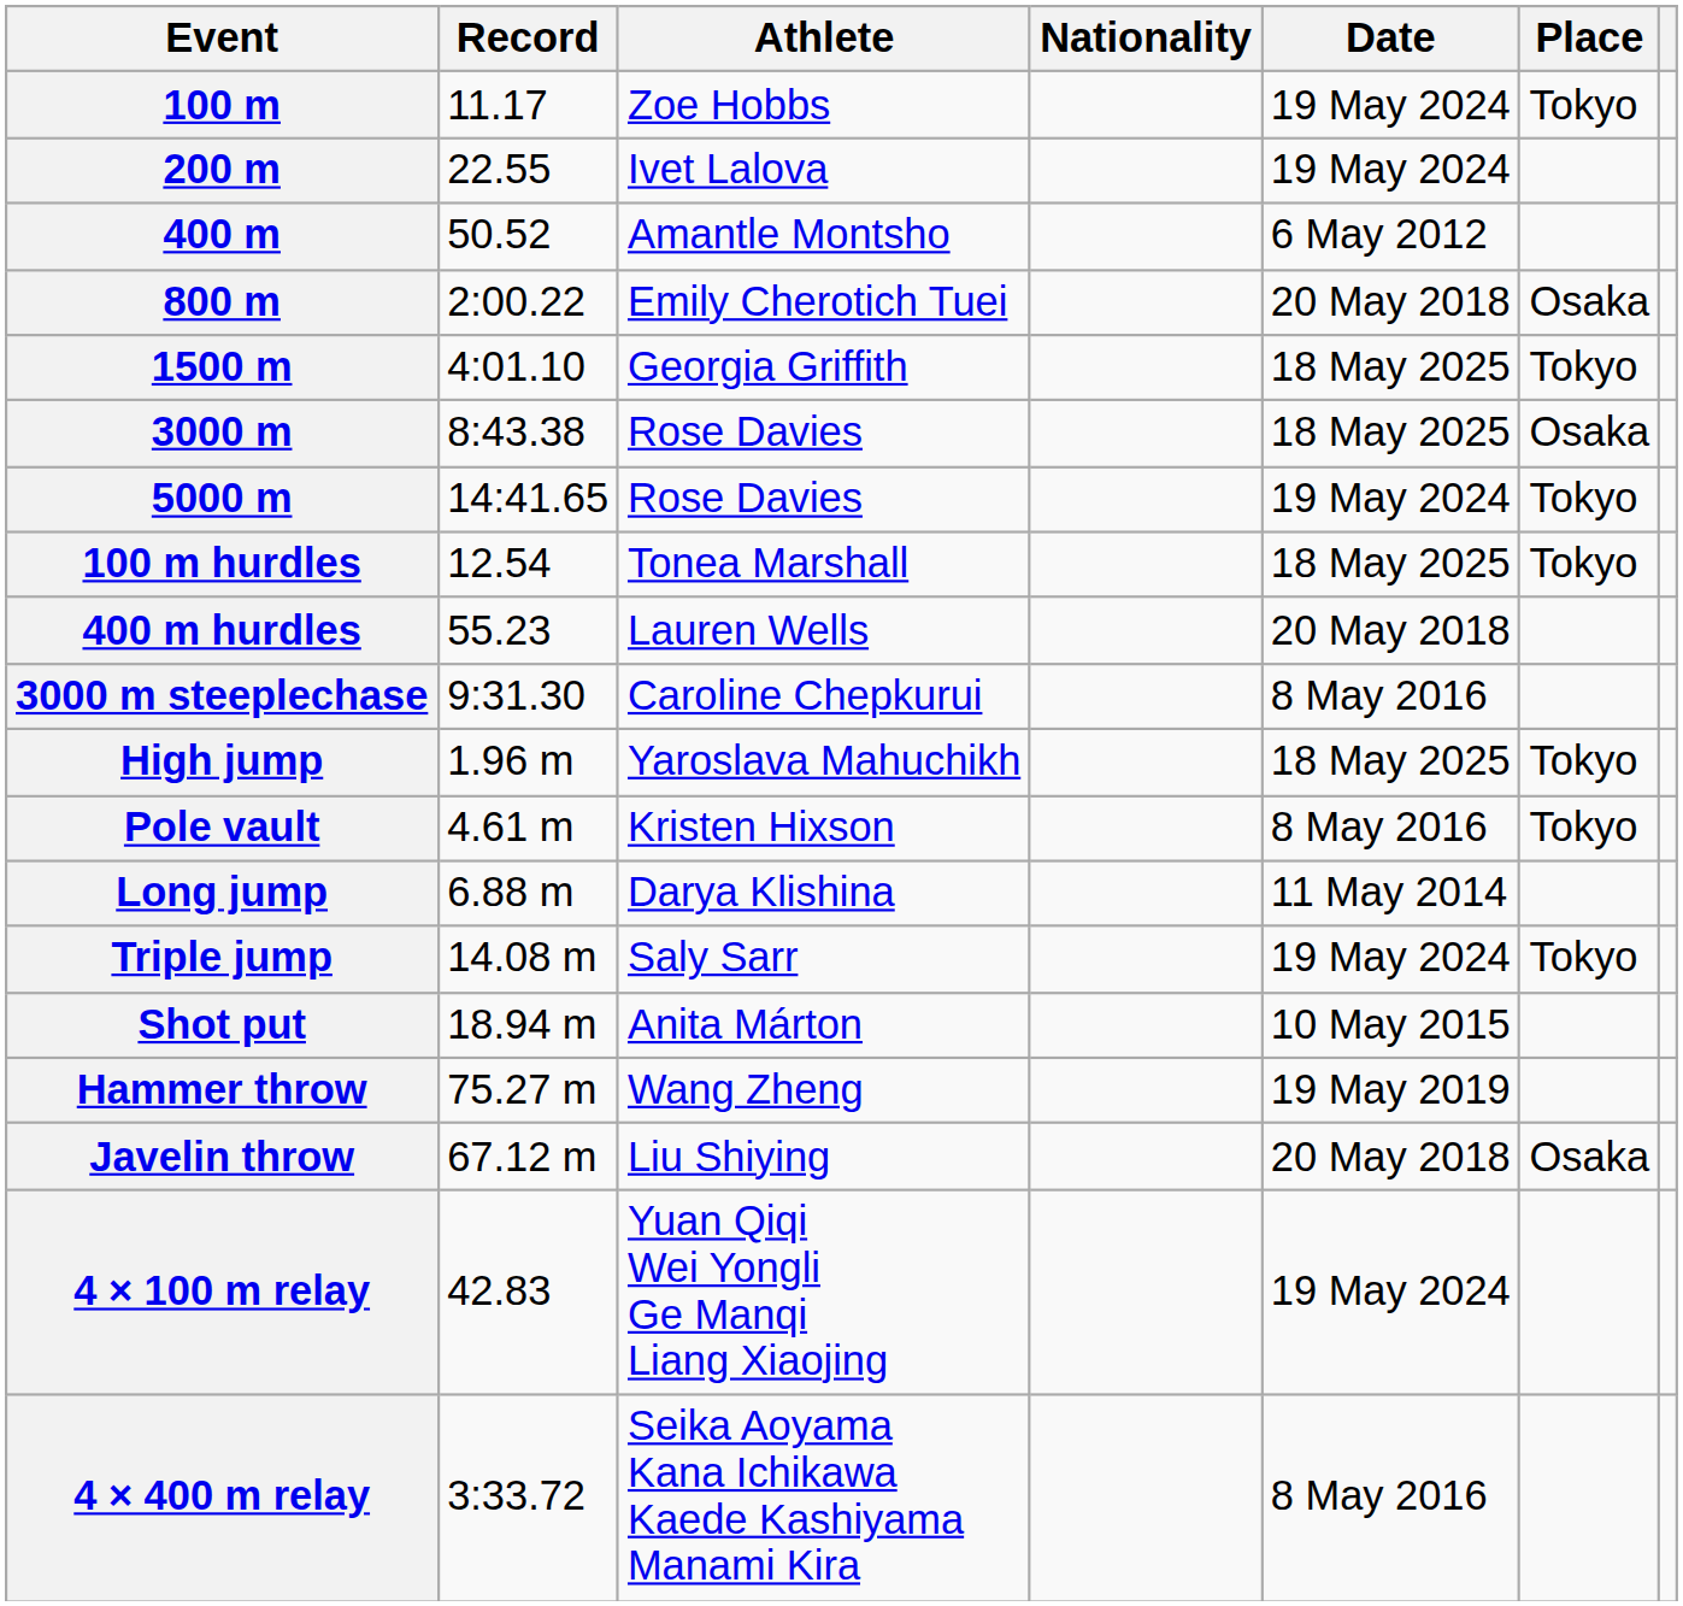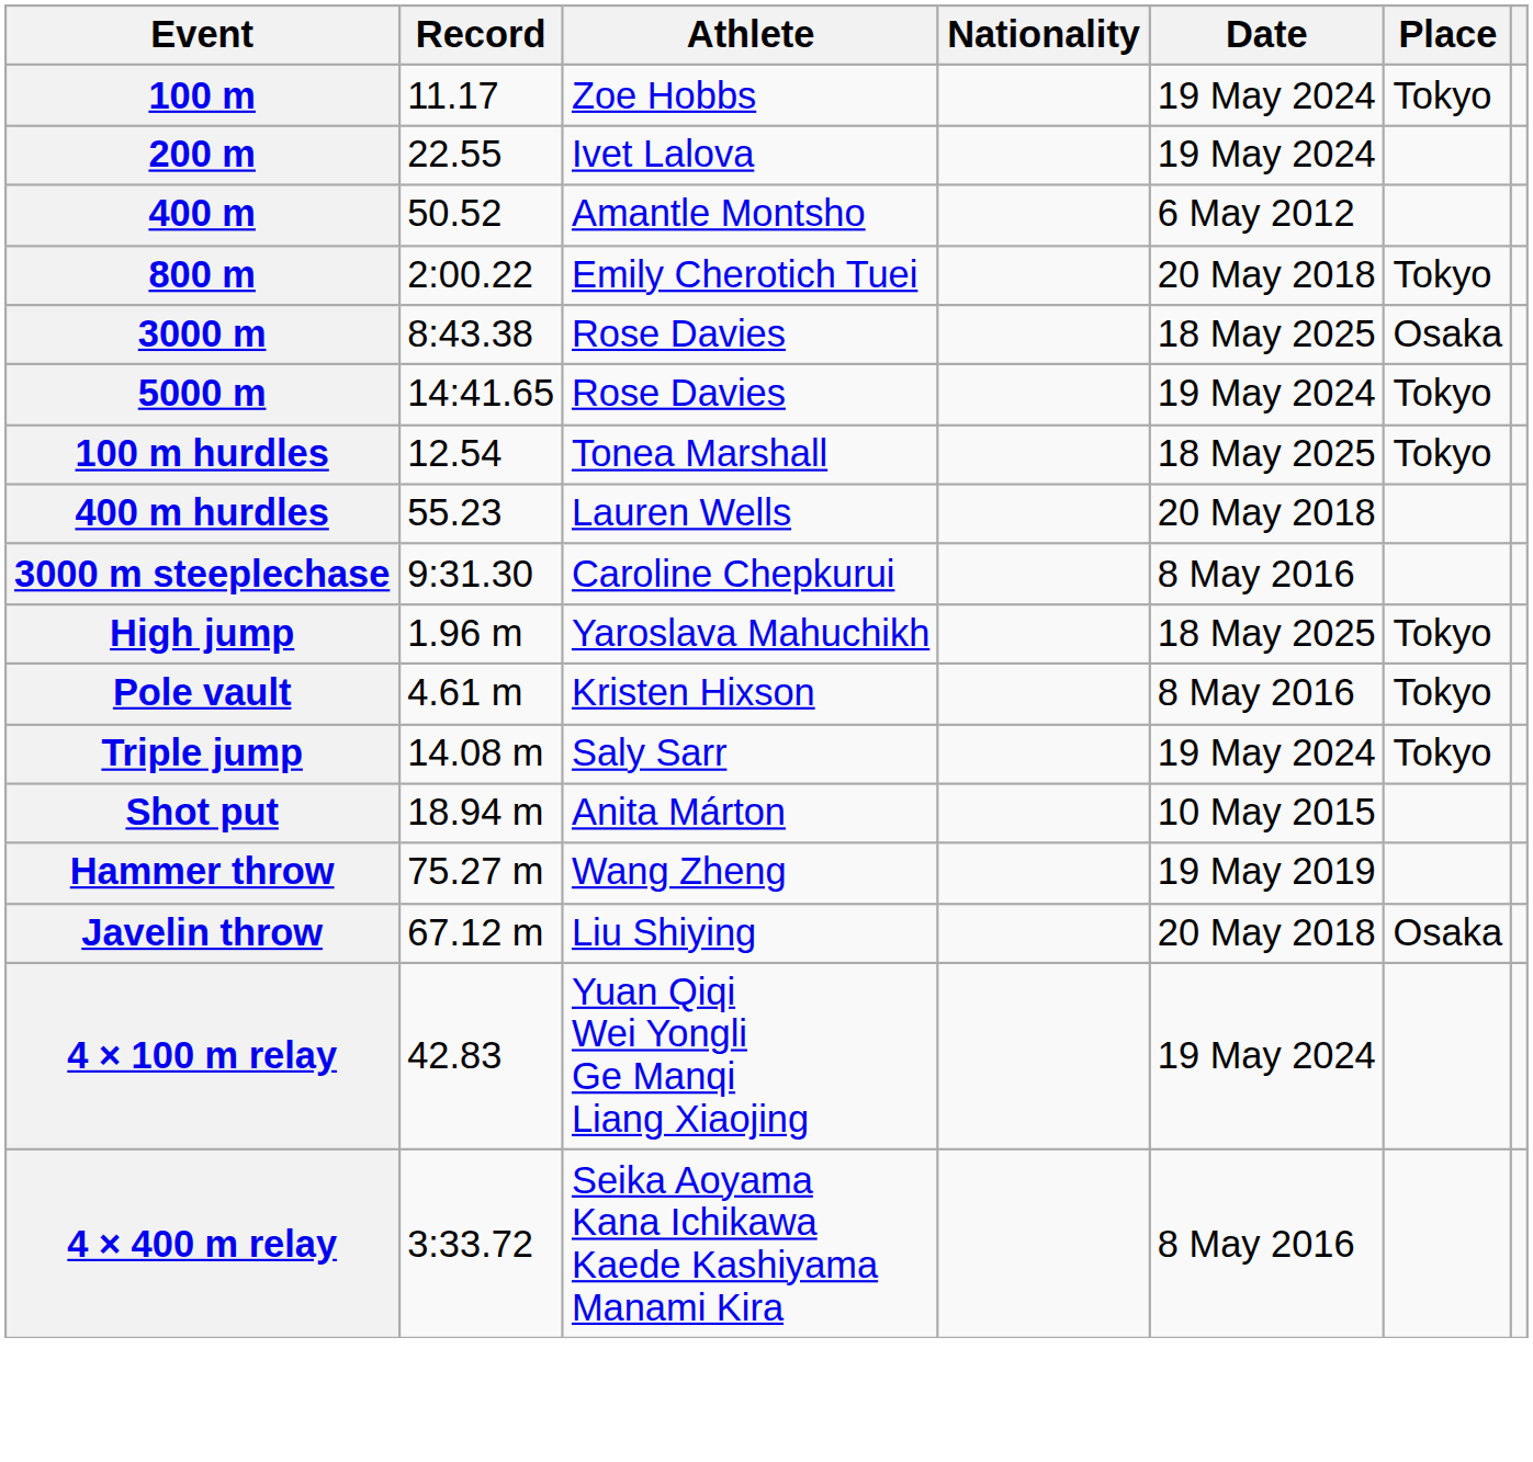800 m | Place: Osaka -> Tokyo
- row: 1500 m | 4:01.10 | Georgia Griffith | 18 May 2025 | Tokyo
- row: Long jump | 6.88 m | Darya Klishina | 11 May 2014
